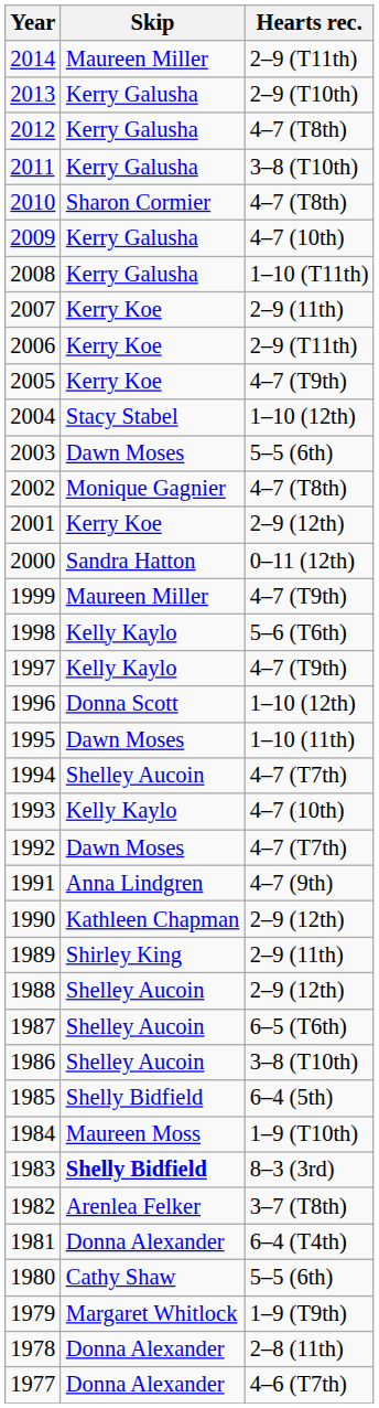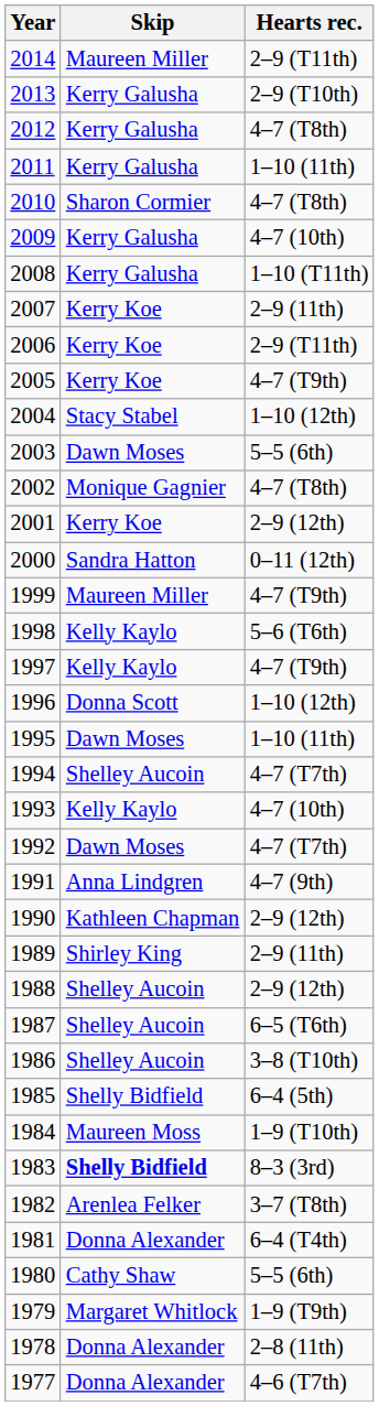2011 | Hearts rec.: 3–8 (T10th) -> 1–10 (11th)
